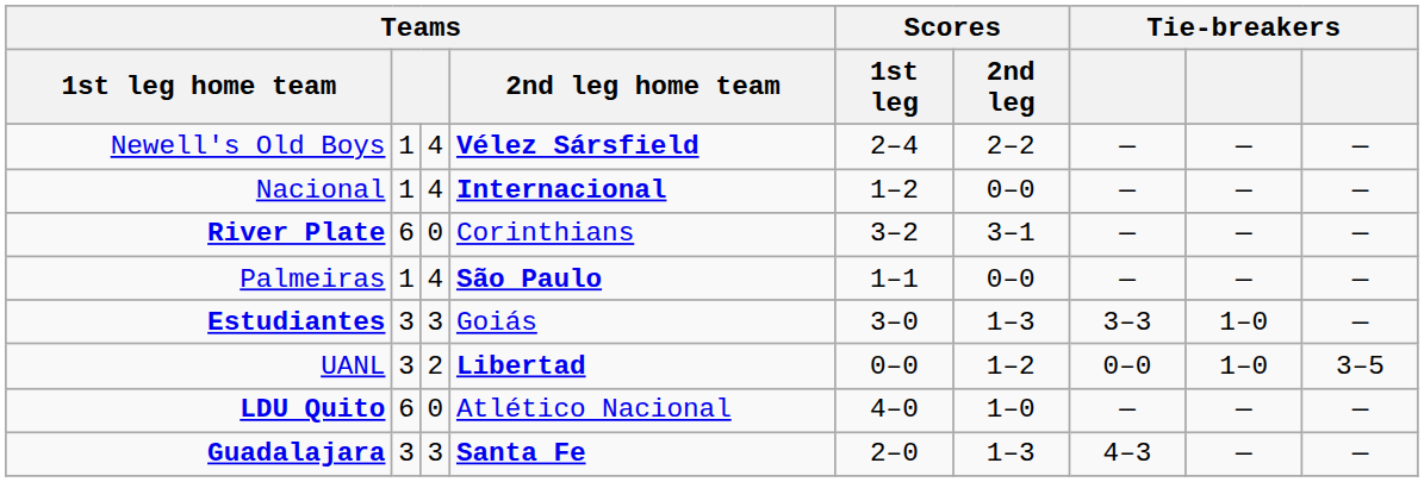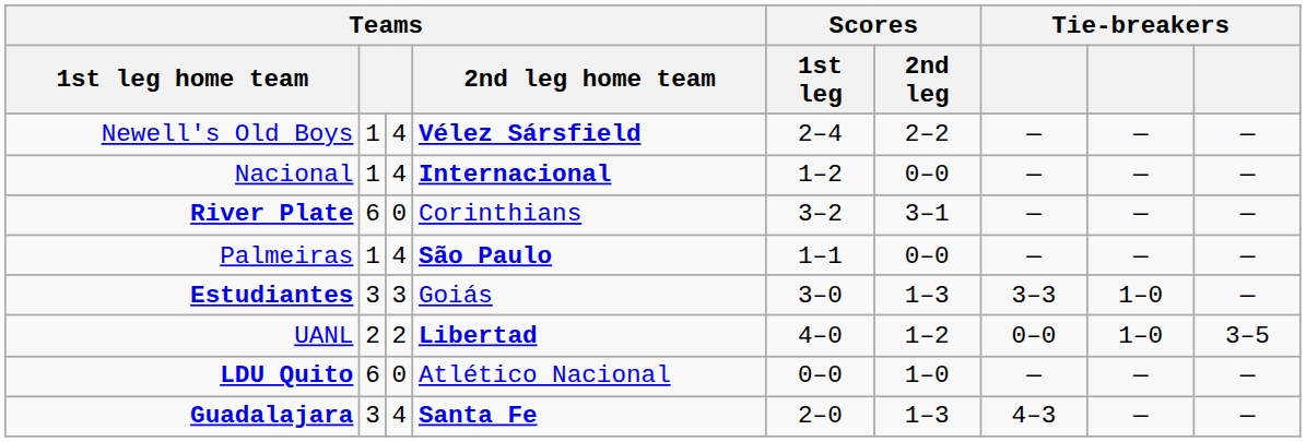UANL | column 2: 3 -> 2
UANL | Scores / 1st leg: 0–0 -> 4–0
LDU Quito | Scores / 1st leg: 4–0 -> 0–0
Guadalajara | column 3: 3 -> 4
